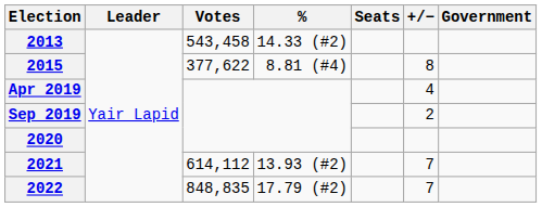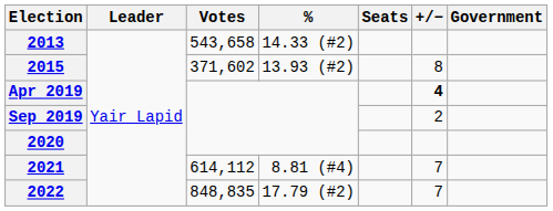2013 | Votes: 543,458 -> 543,658
2015 | Votes: 377,622 -> 371,602
2015 | %: 8.81 (#4) -> 13.93 (#2)
Apr 2019 | +/−: normal -> bold
2021 | %: 13.93 (#2) -> 8.81 (#4)
